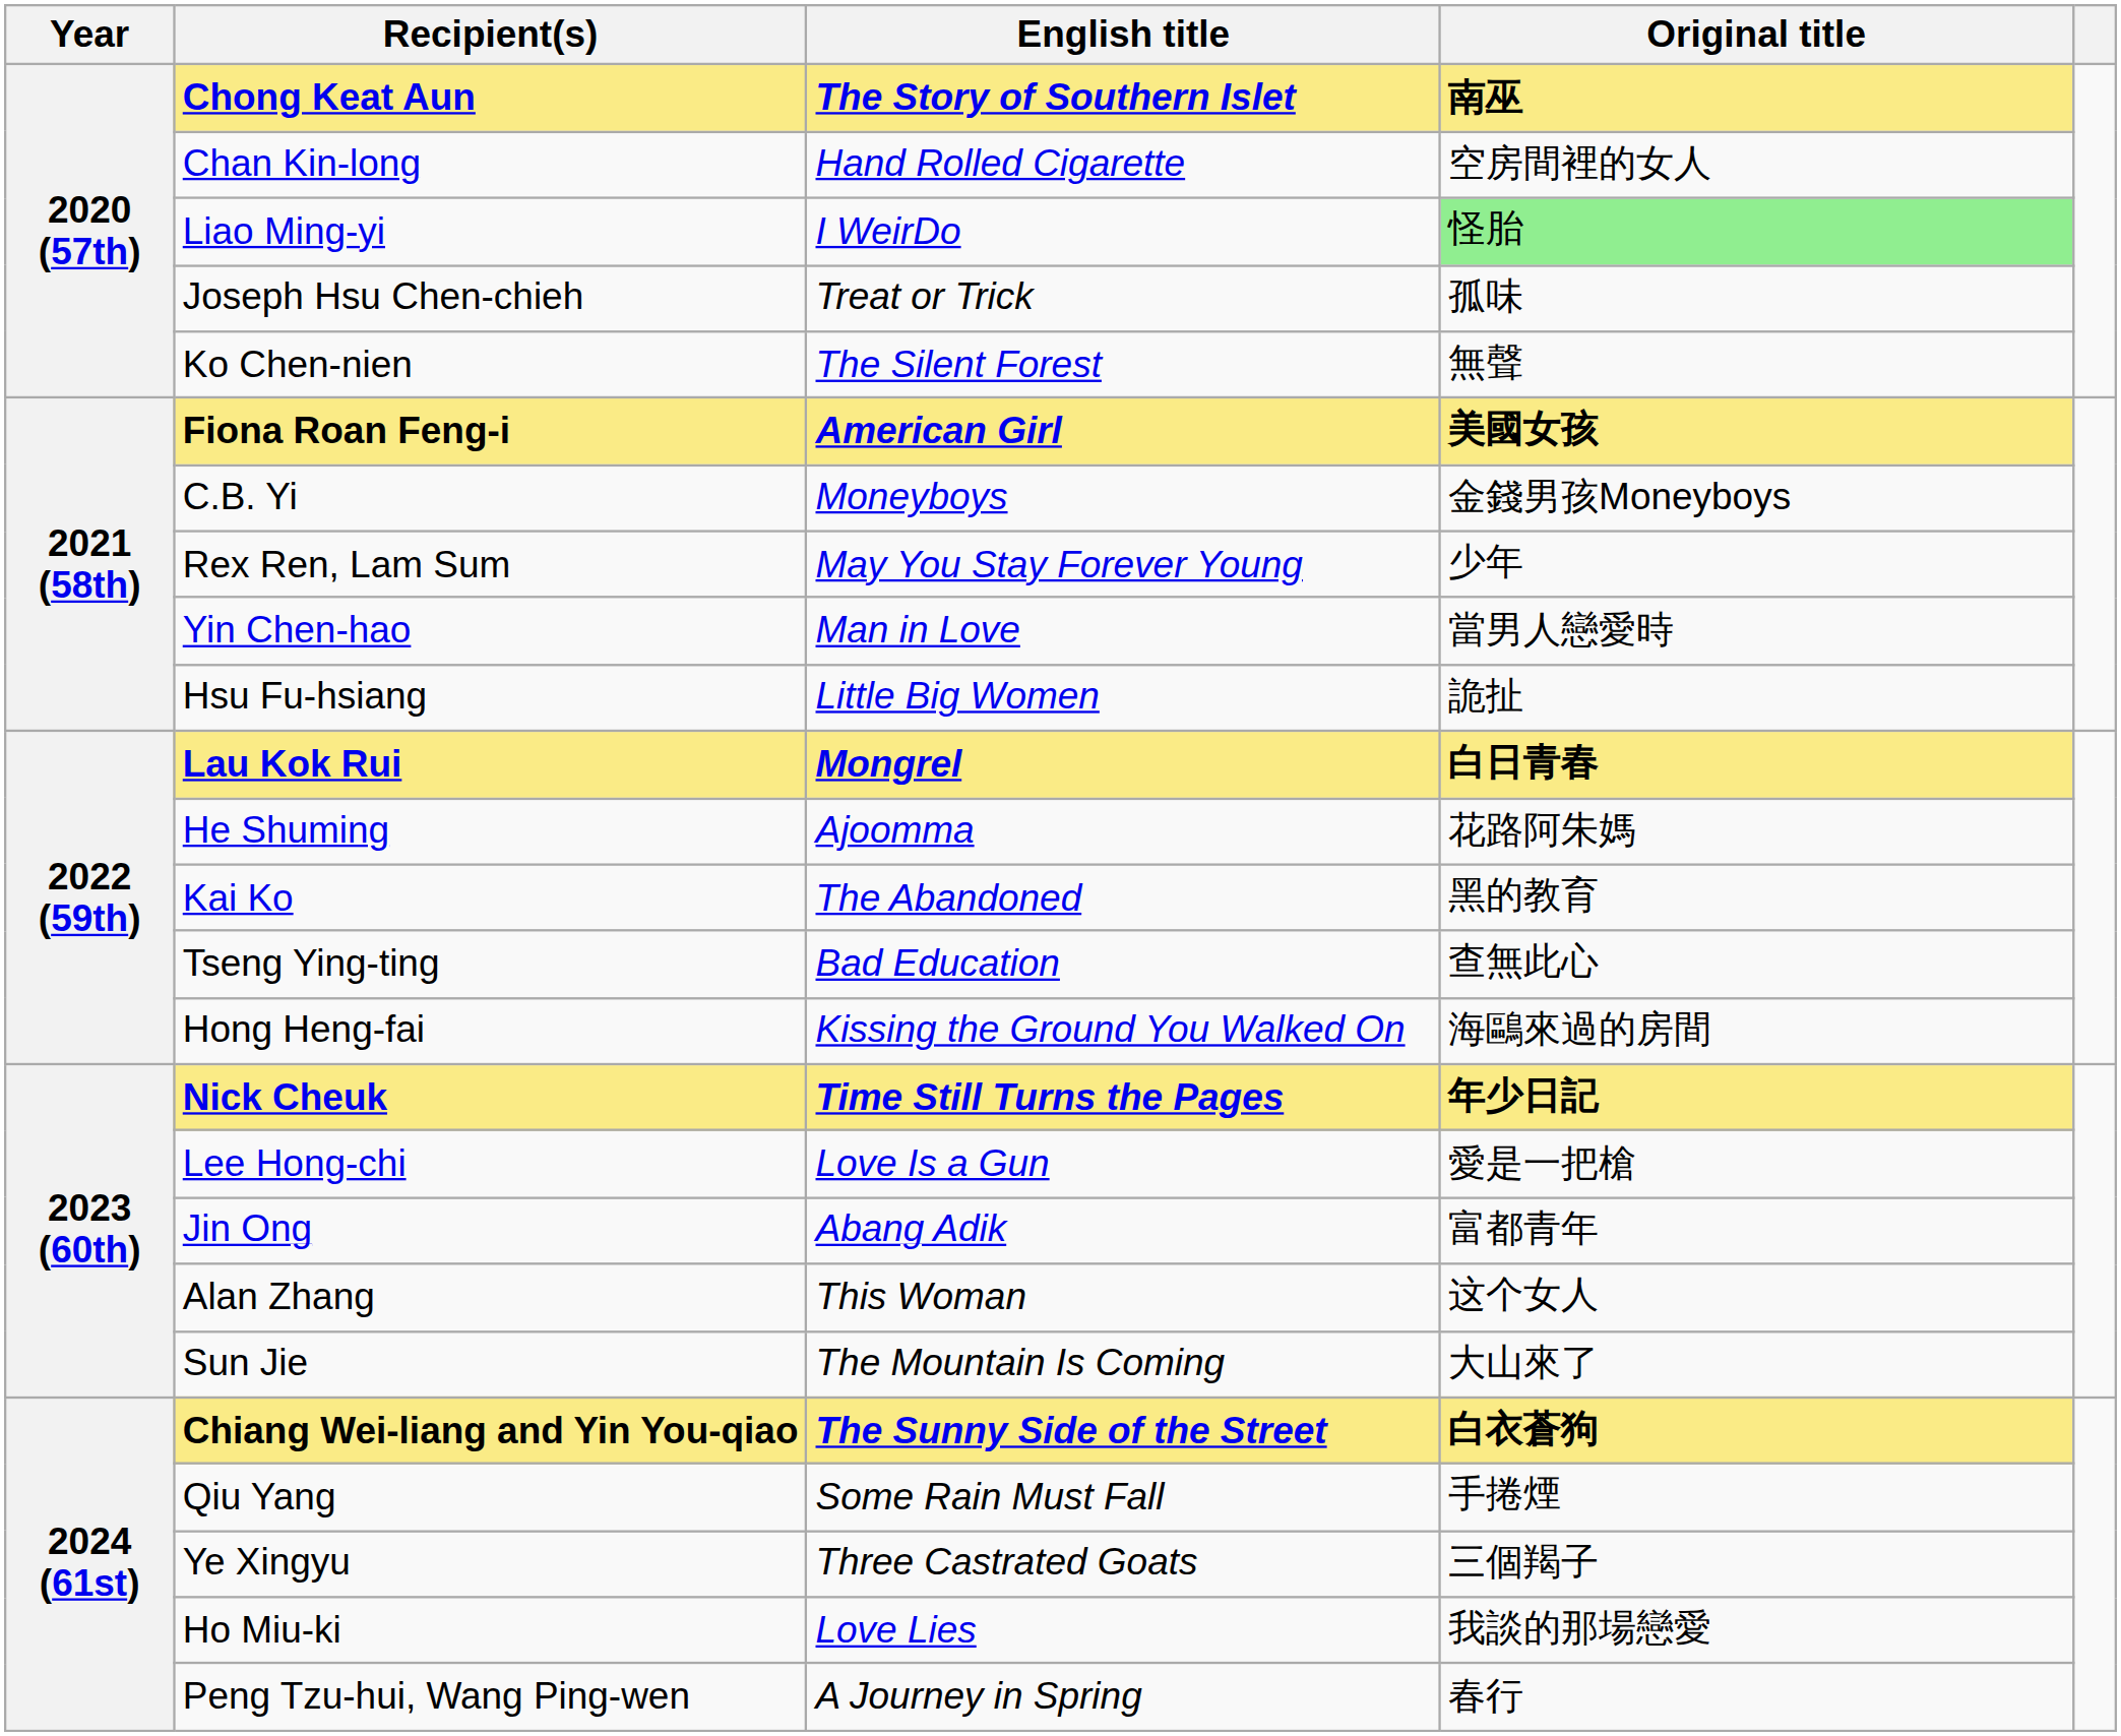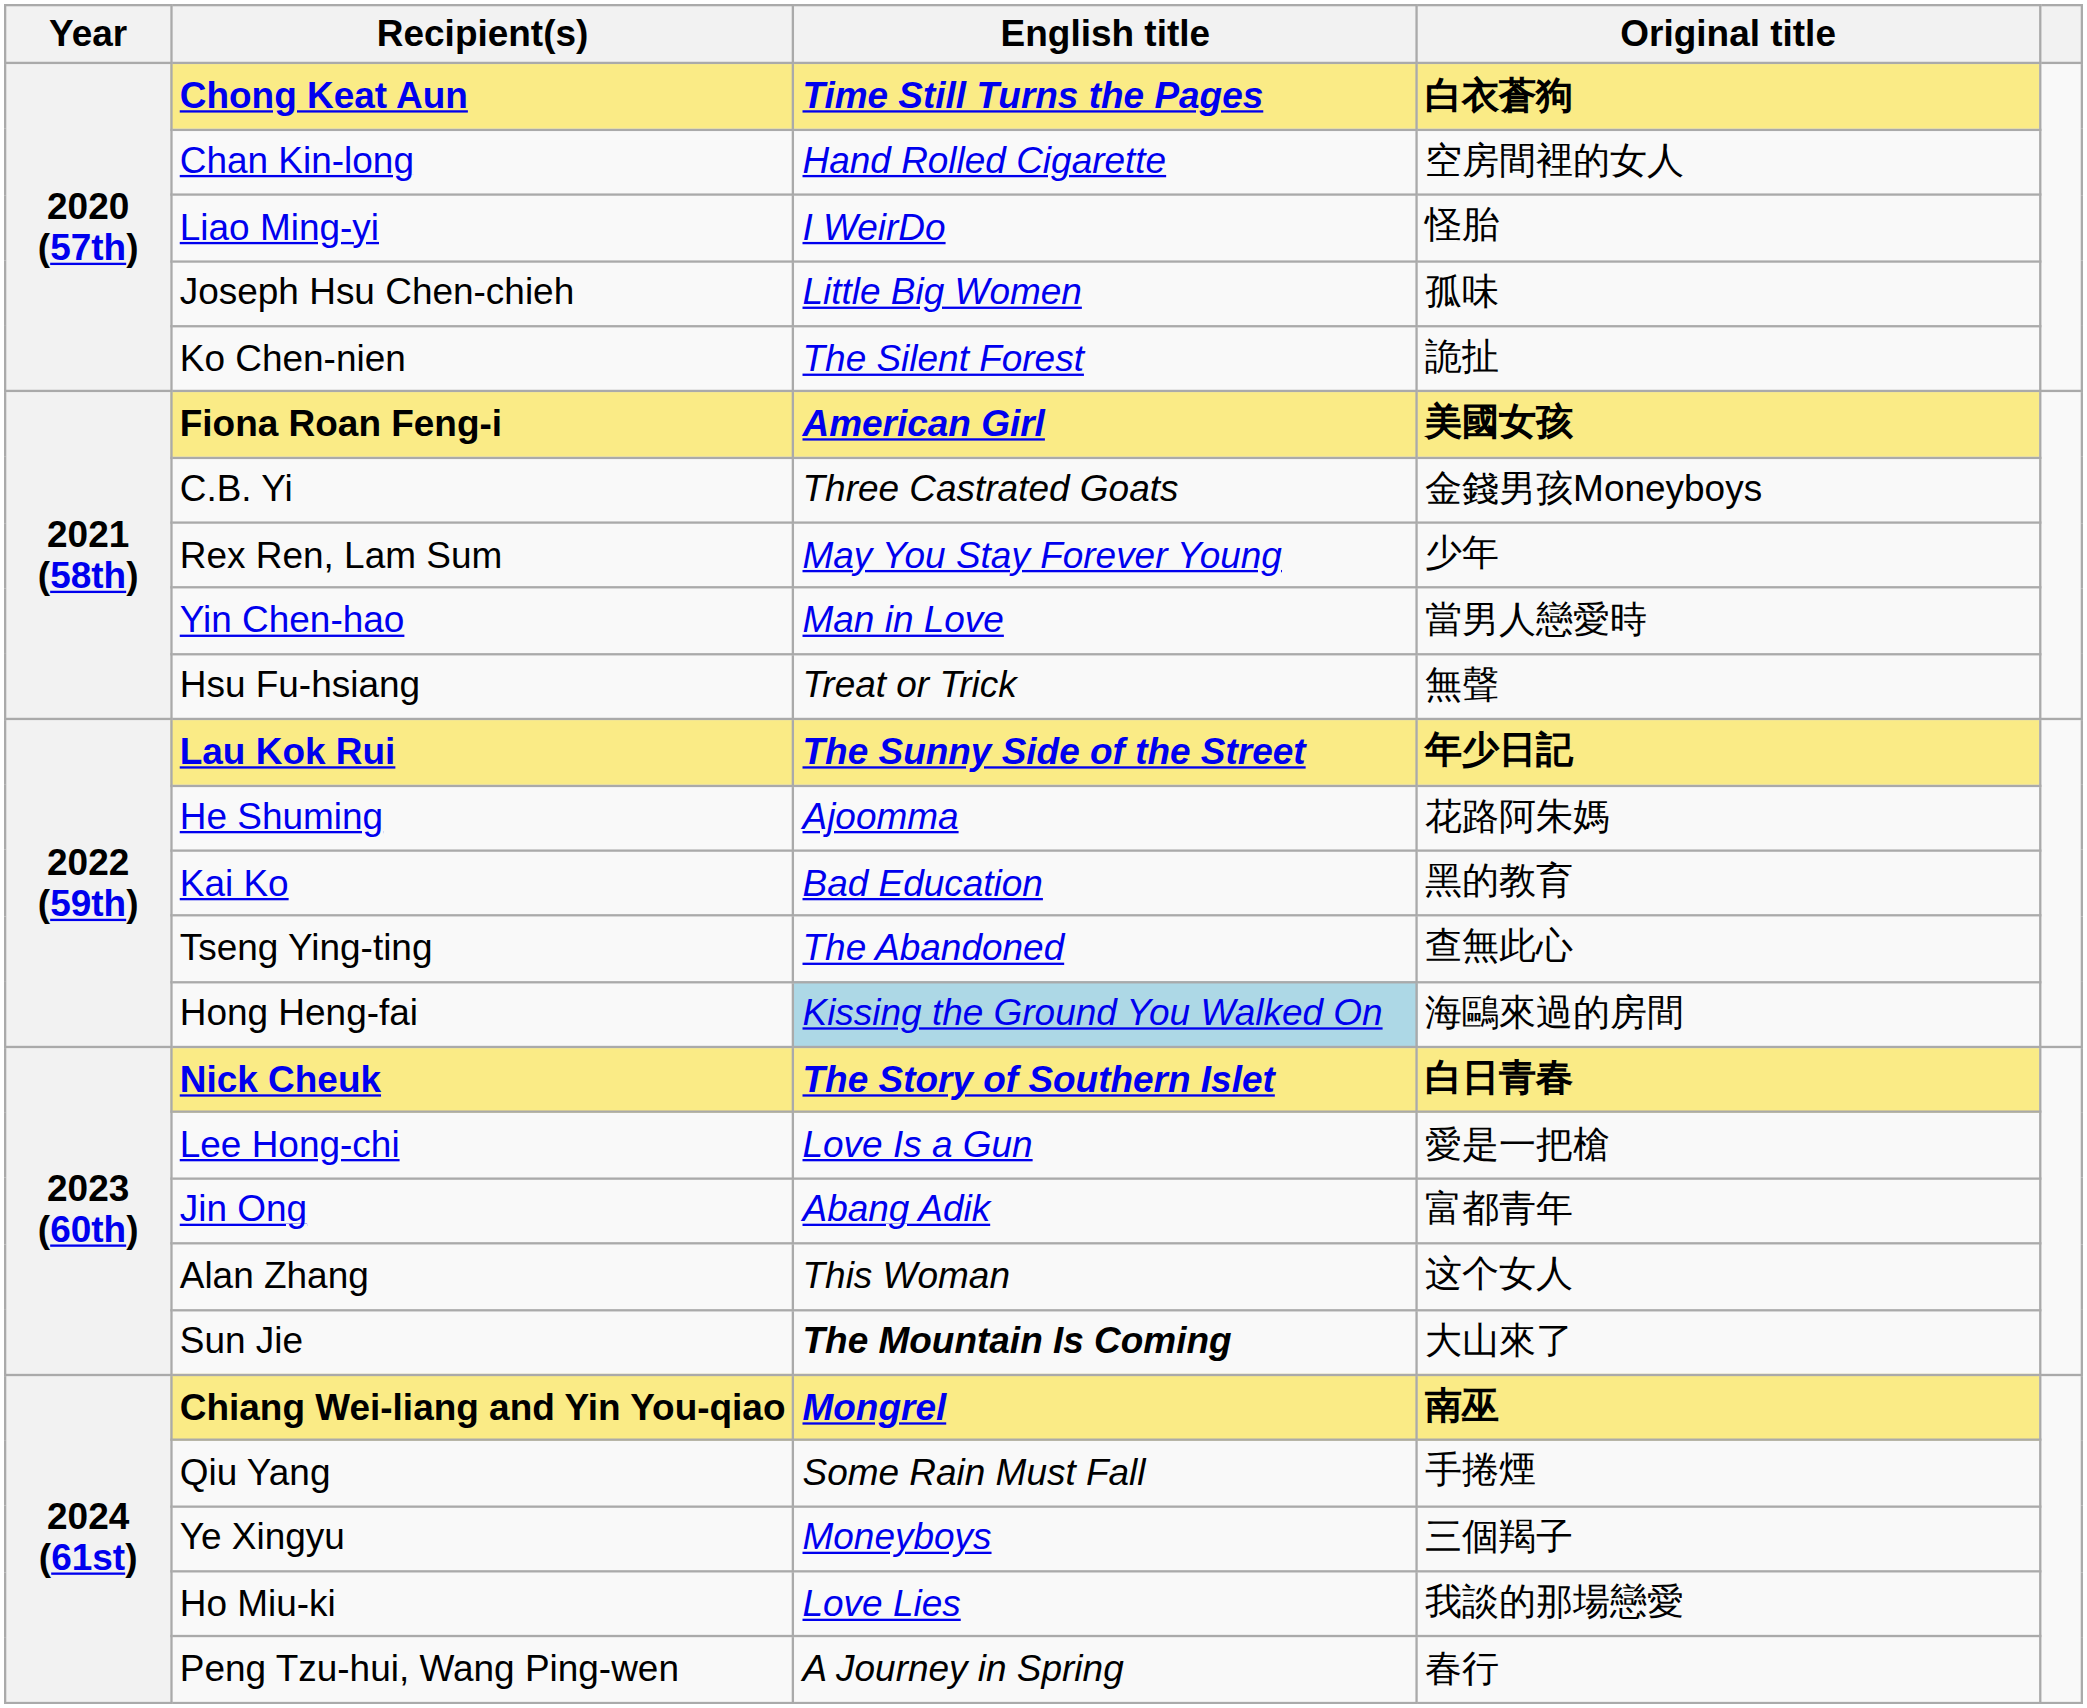Chong Keat Aun | English title: The Story of Southern Islet -> Time Still Turns the Pages
Chong Keat Aun | Original title: 南巫 -> 白衣蒼狗
Liao Ming-yi | Original title: lightgreen background -> no background
Joseph Hsu Chen-chieh | English title: Treat or Trick -> Little Big Women
Ko Chen-nien | Original title: 無聲 -> 詭扯
C.B. Yi | English title: Moneyboys -> Three Castrated Goats
Hsu Fu-hsiang | English title: Little Big Women -> Treat or Trick
Hsu Fu-hsiang | Original title: 詭扯 -> 無聲
Lau Kok Rui | English title: Mongrel -> The Sunny Side of the Street
Lau Kok Rui | Original title: 白日青春 -> 年少日記
Kai Ko | English title: The Abandoned -> Bad Education
Tseng Ying-ting | English title: Bad Education -> The Abandoned
Hong Heng-fai | English title: no background -> lightblue background
Nick Cheuk | English title: Time Still Turns the Pages -> The Story of Southern Islet
Nick Cheuk | Original title: 年少日記 -> 白日青春
Sun Jie | English title: normal -> bold
Chiang Wei-liang and Yin You-qiao | English title: The Sunny Side of the Street -> Mongrel
Chiang Wei-liang and Yin You-qiao | Original title: 白衣蒼狗 -> 南巫
Ye Xingyu | English title: Three Castrated Goats -> Moneyboys
